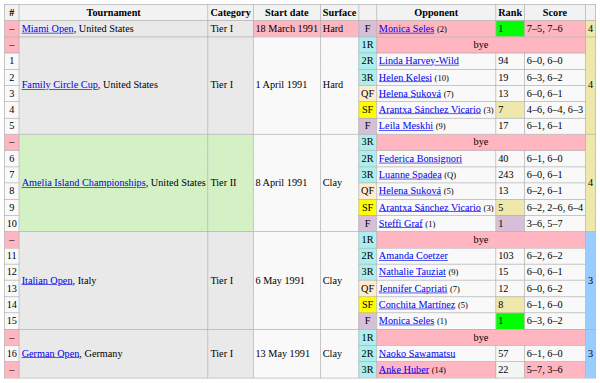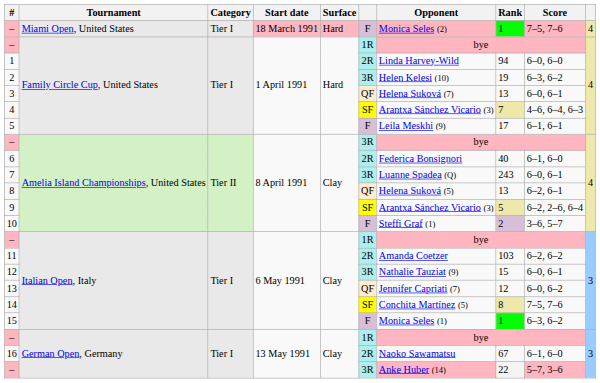10 | Rank: 1 -> 2
14 | Score: 6–1, 6–0 -> 7–5, 7–6
16 | Rank: 57 -> 67
